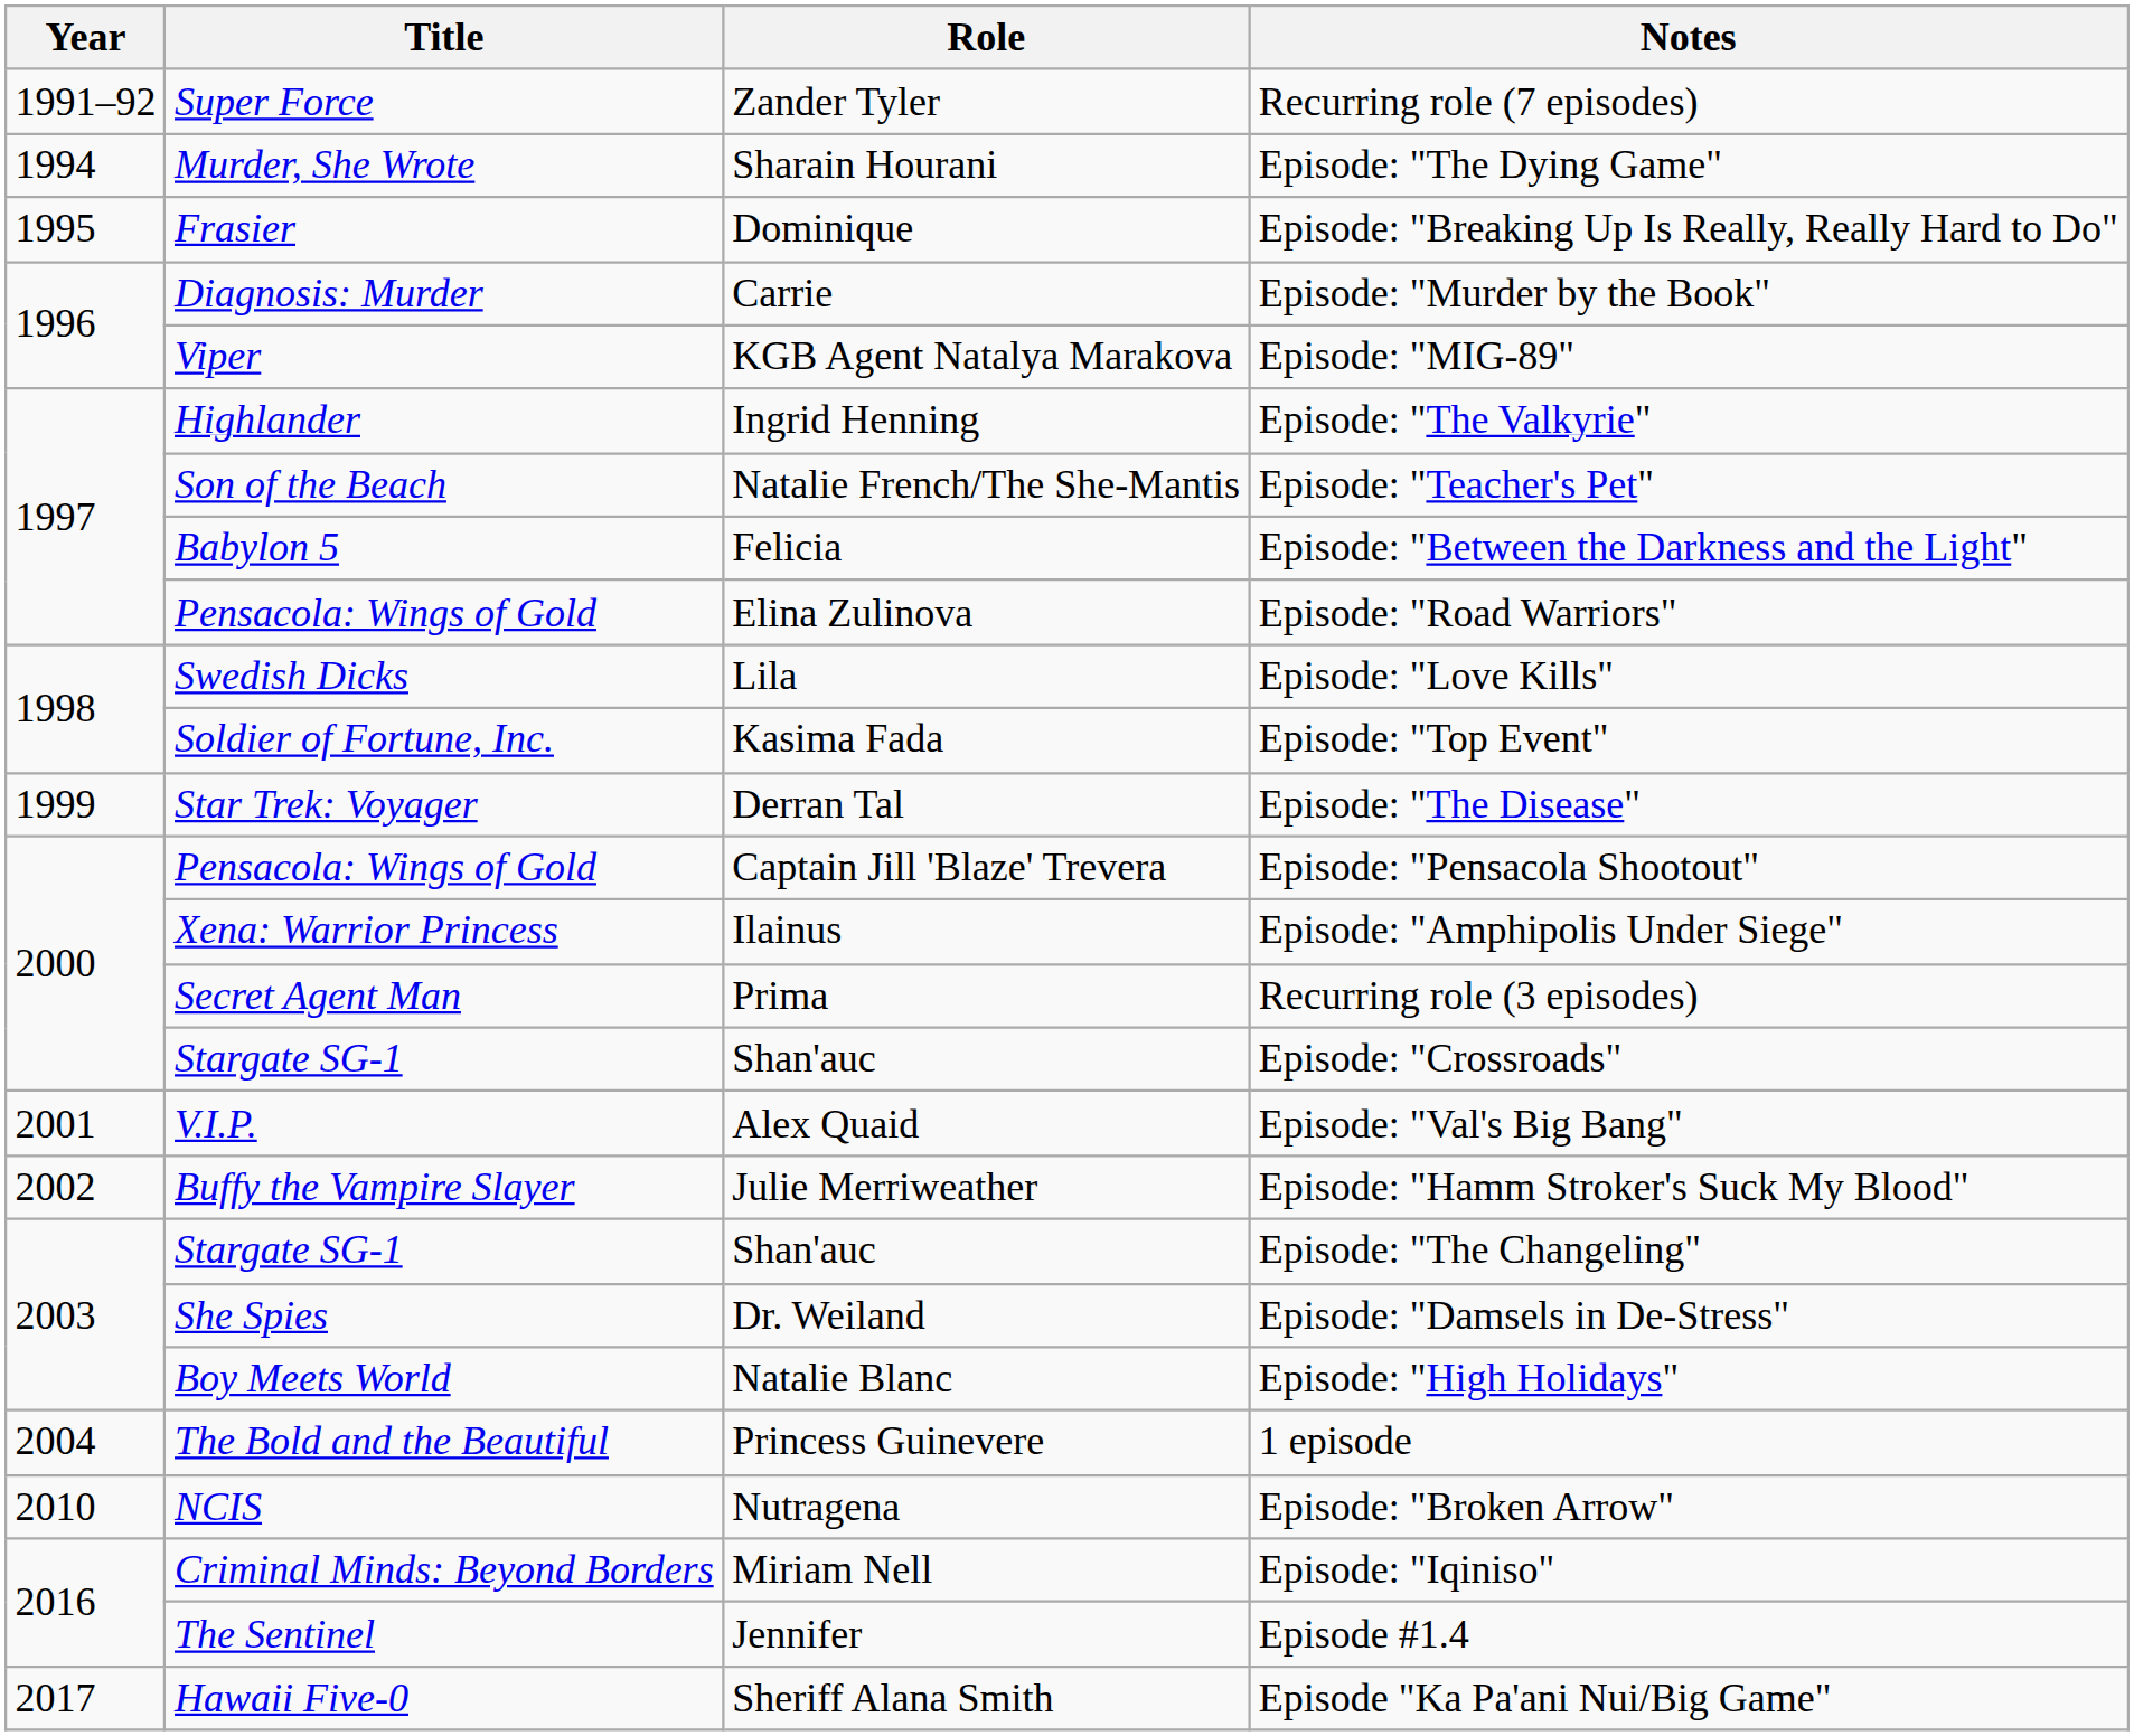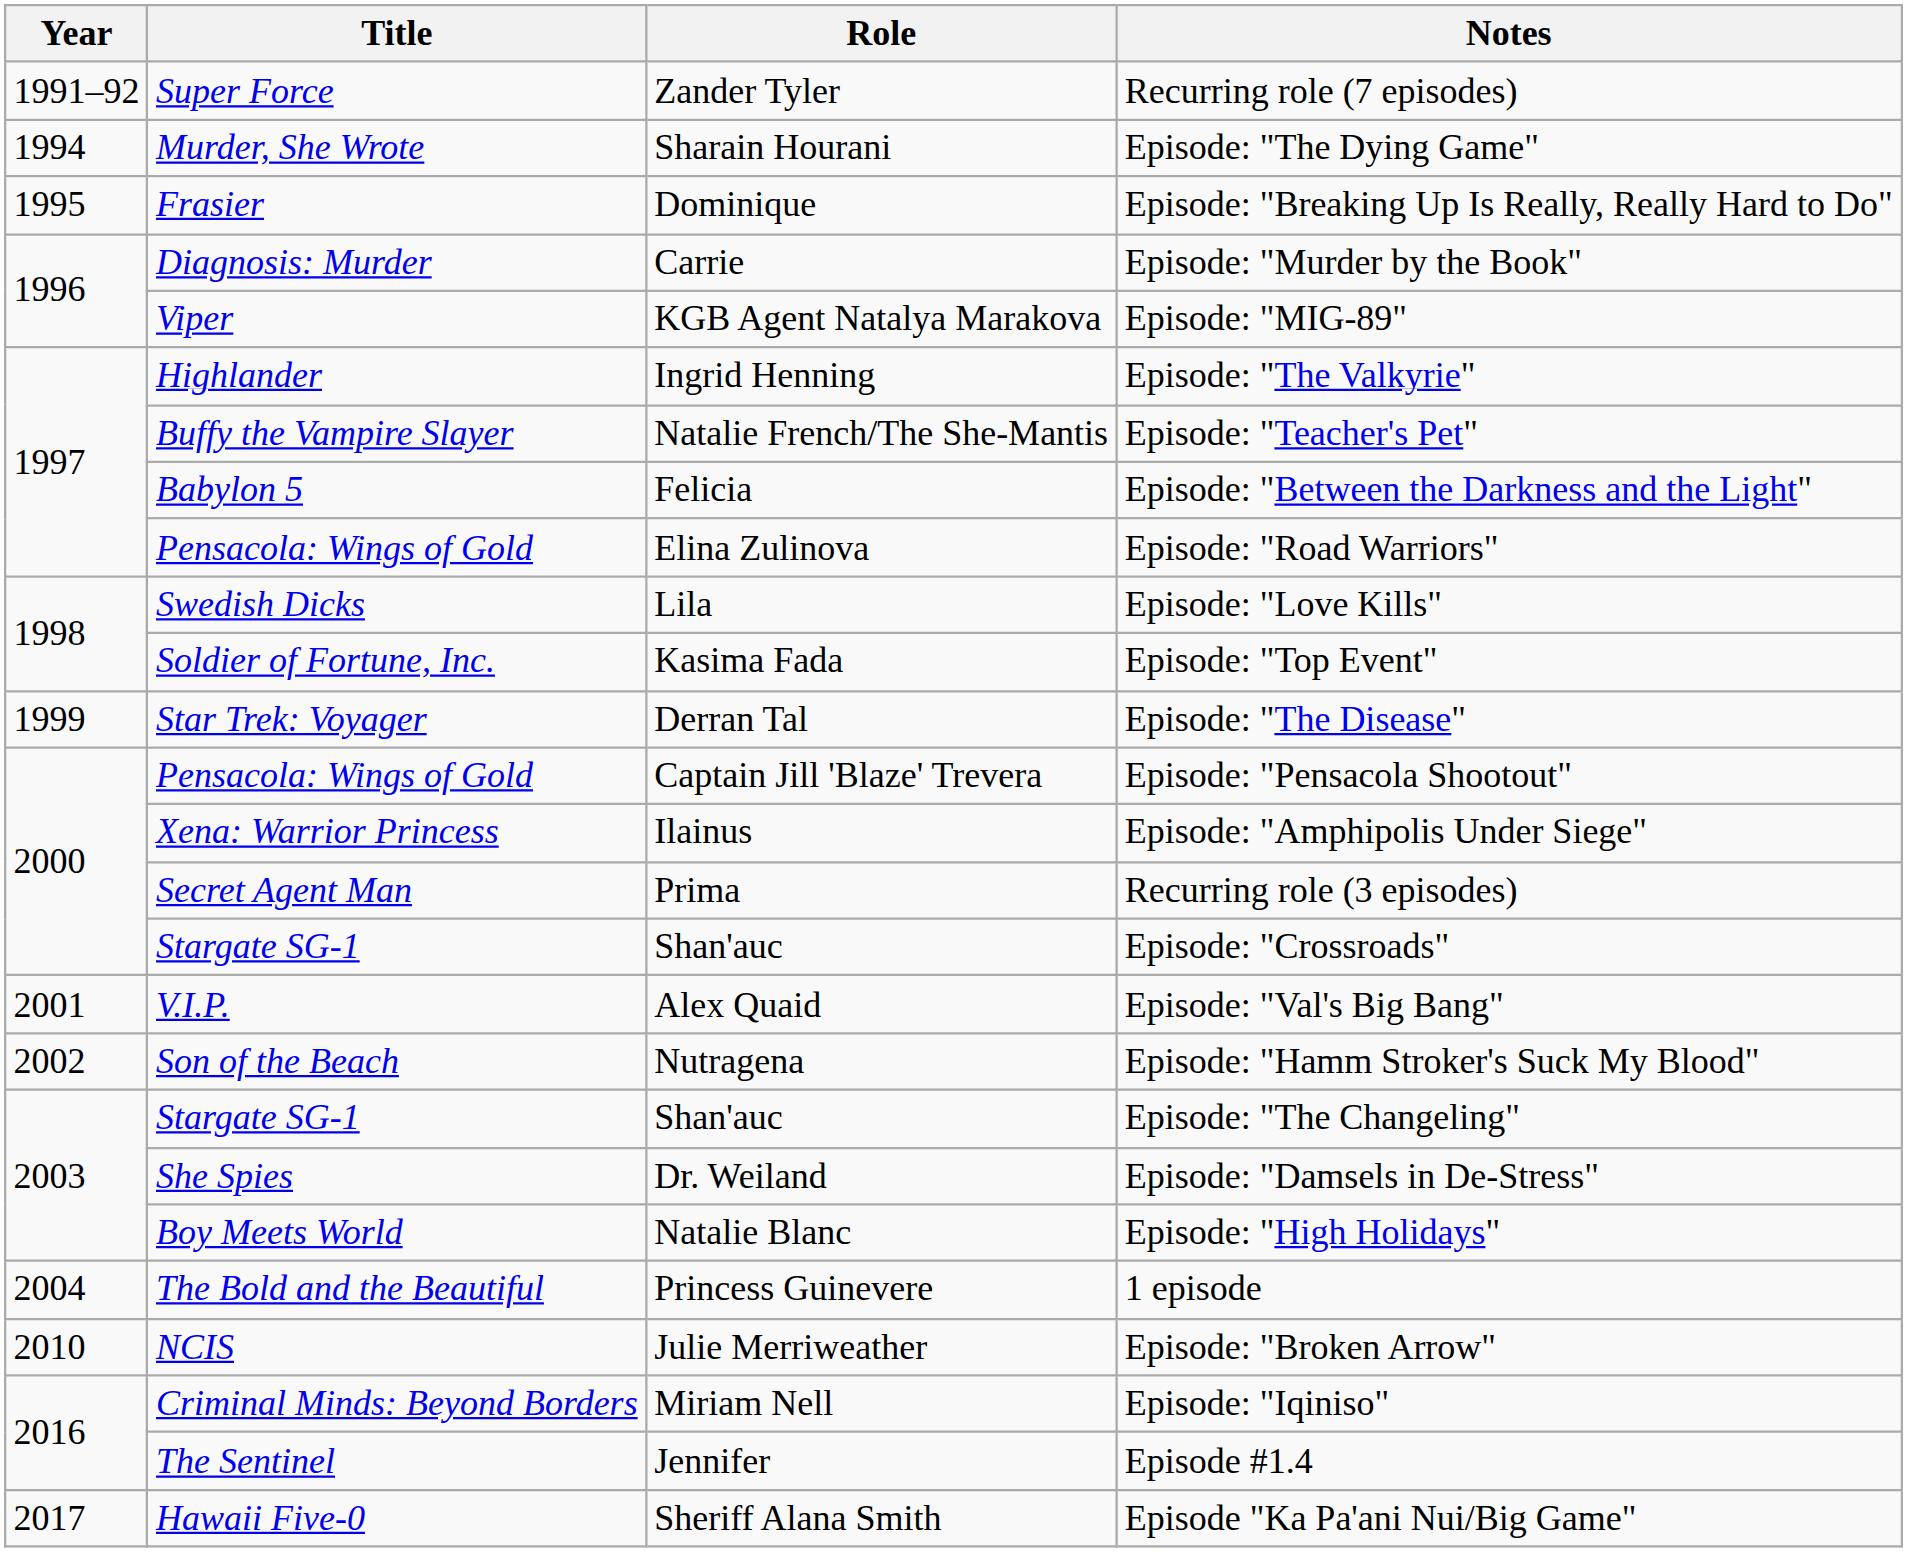Episode: "Teacher's Pet" | Title: Son of the Beach -> Buffy the Vampire Slayer
Episode: "Hamm Stroker's Suck My Blood" | Title: Buffy the Vampire Slayer -> Son of the Beach
Episode: "Hamm Stroker's Suck My Blood" | Role: Julie Merriweather -> Nutragena
Episode: "Broken Arrow" | Role: Nutragena -> Julie Merriweather
